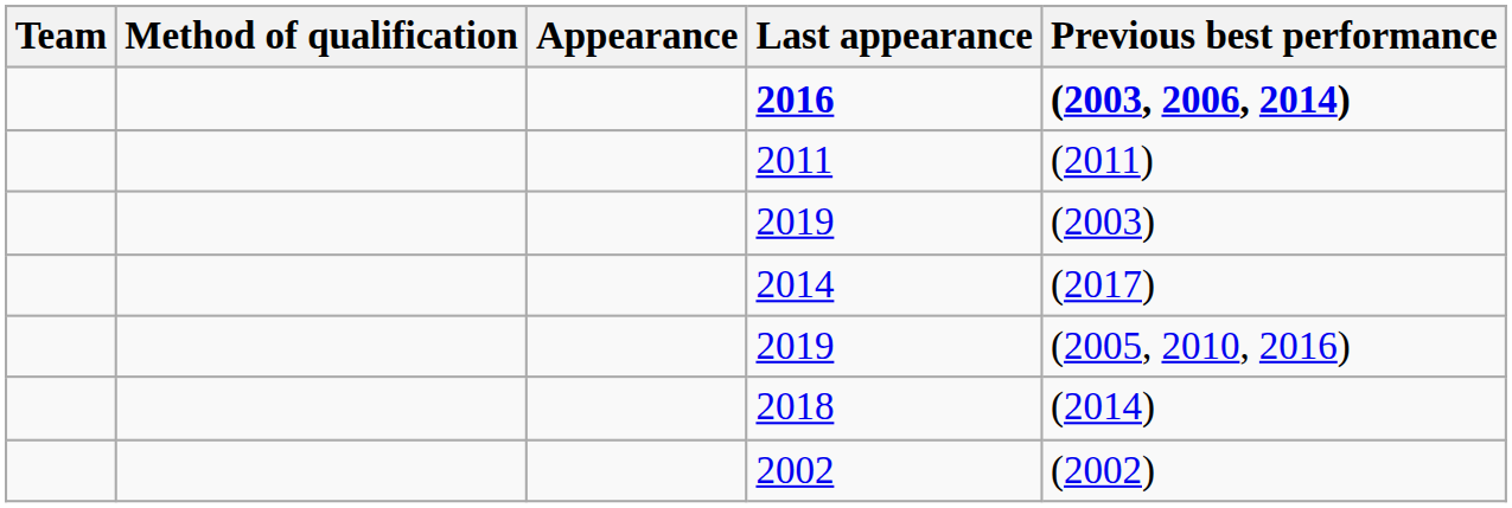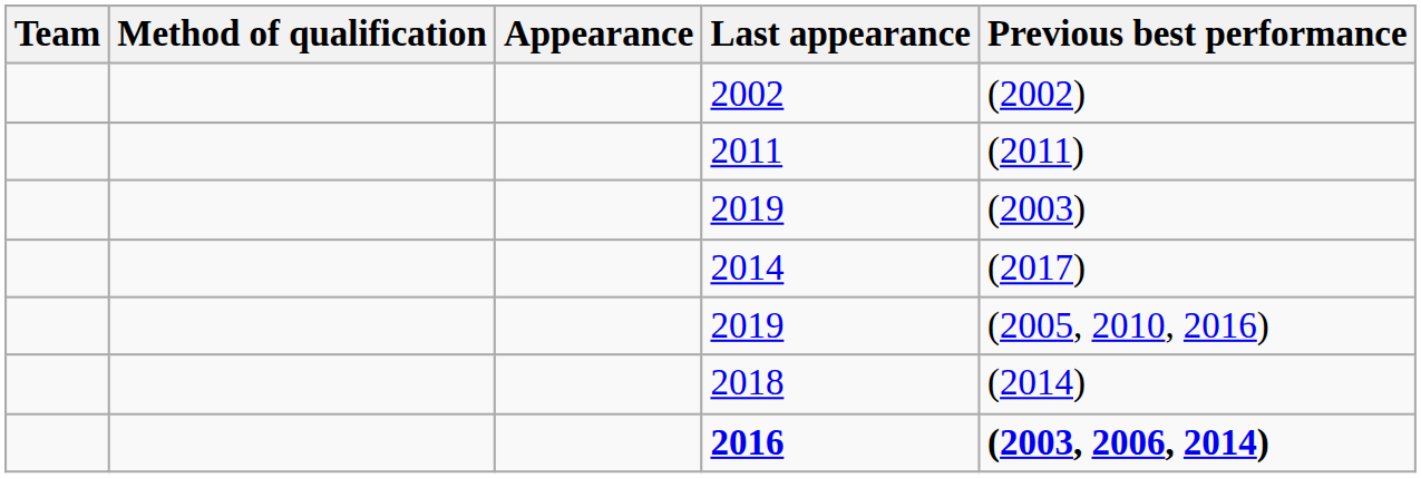rows swapped: 2002 <-> 2016
